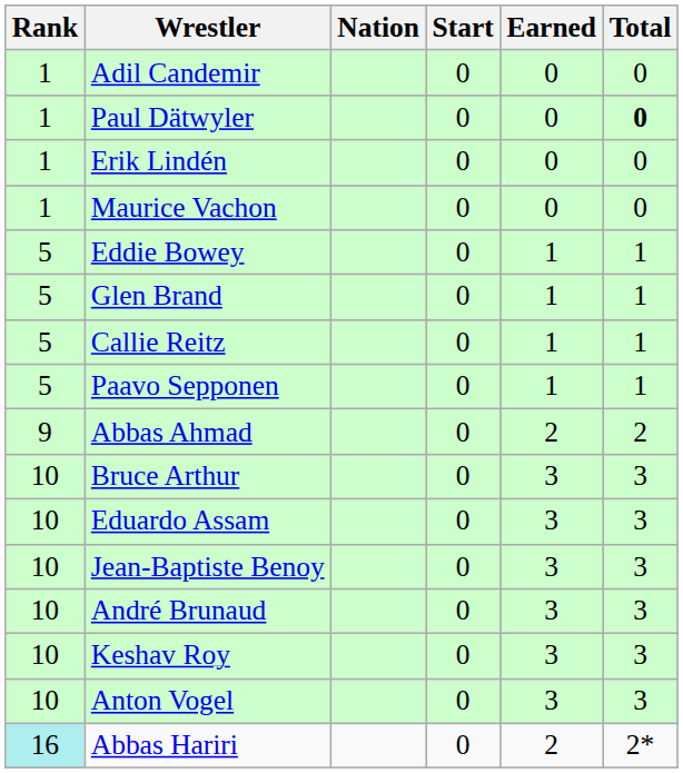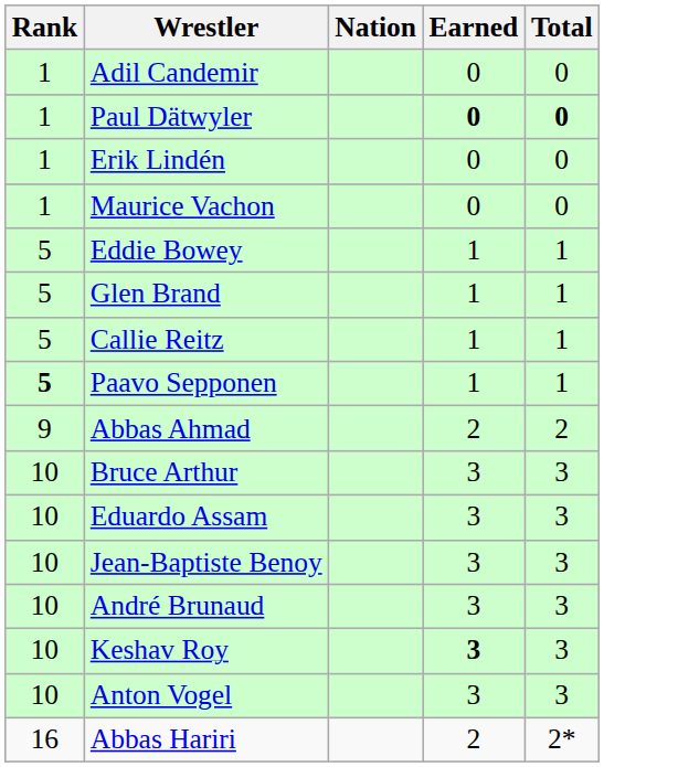- column: Start | 0 | 0 | 0 | 0 | 0 | 0 | 0 | 0 | 0 | 0 | 0 | 0 | 0 | 0 | 0 | 0
Paul Dätwyler | Earned: normal -> bold
Paavo Sepponen | Rank: normal -> bold
Keshav Roy | Earned: normal -> bold
Abbas Hariri | Rank: paleturquoise background -> no background
